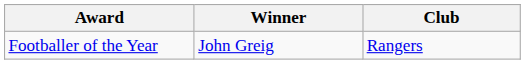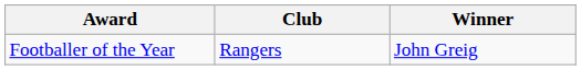columns swapped: Winner <-> Club
